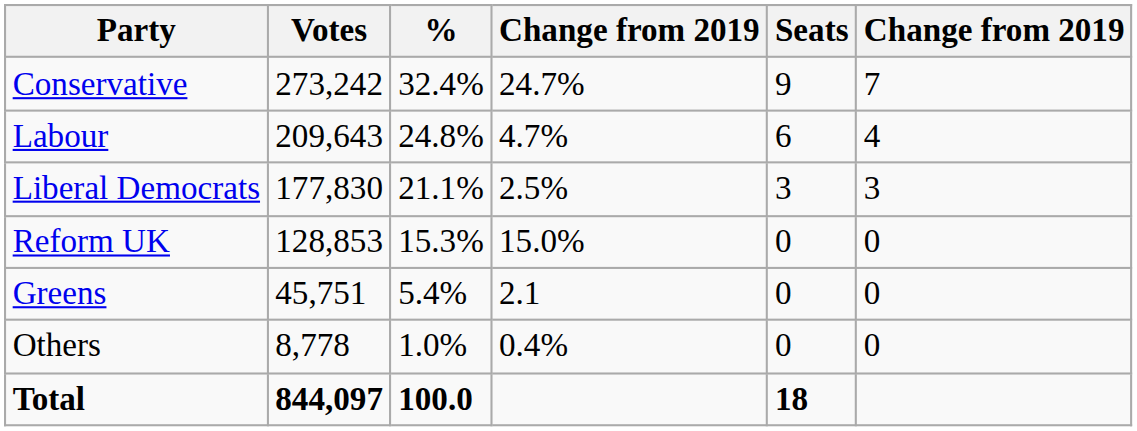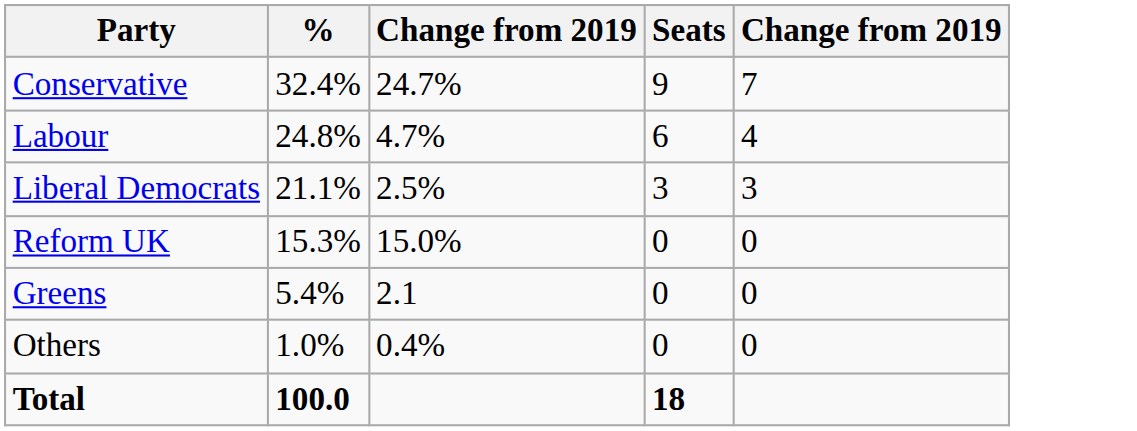- column: Votes | 273,242 | 209,643 | 177,830 | 128,853 | 45,751 | 8,778 | 844,097
